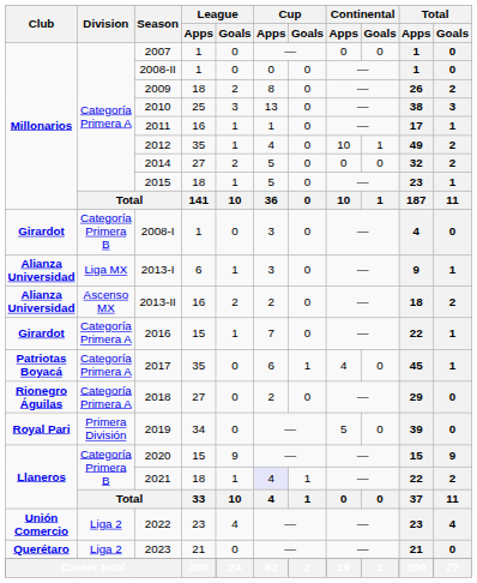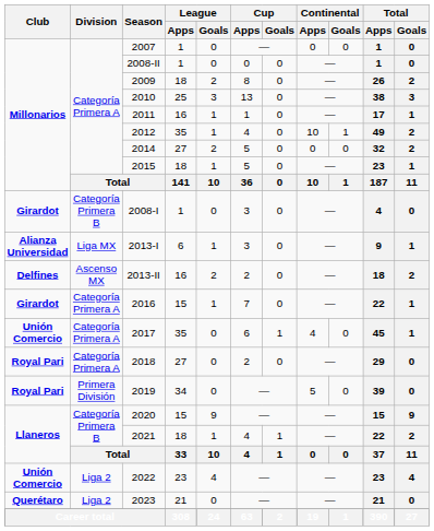2013-II | Club: Alianza Universidad -> Delfines
2017 | Club: Patriotas Boyacá -> Unión Comercio
2018 | Club: Rionegro Águilas -> Royal Pari
2021 | Cup / Apps: lavender background -> no background
